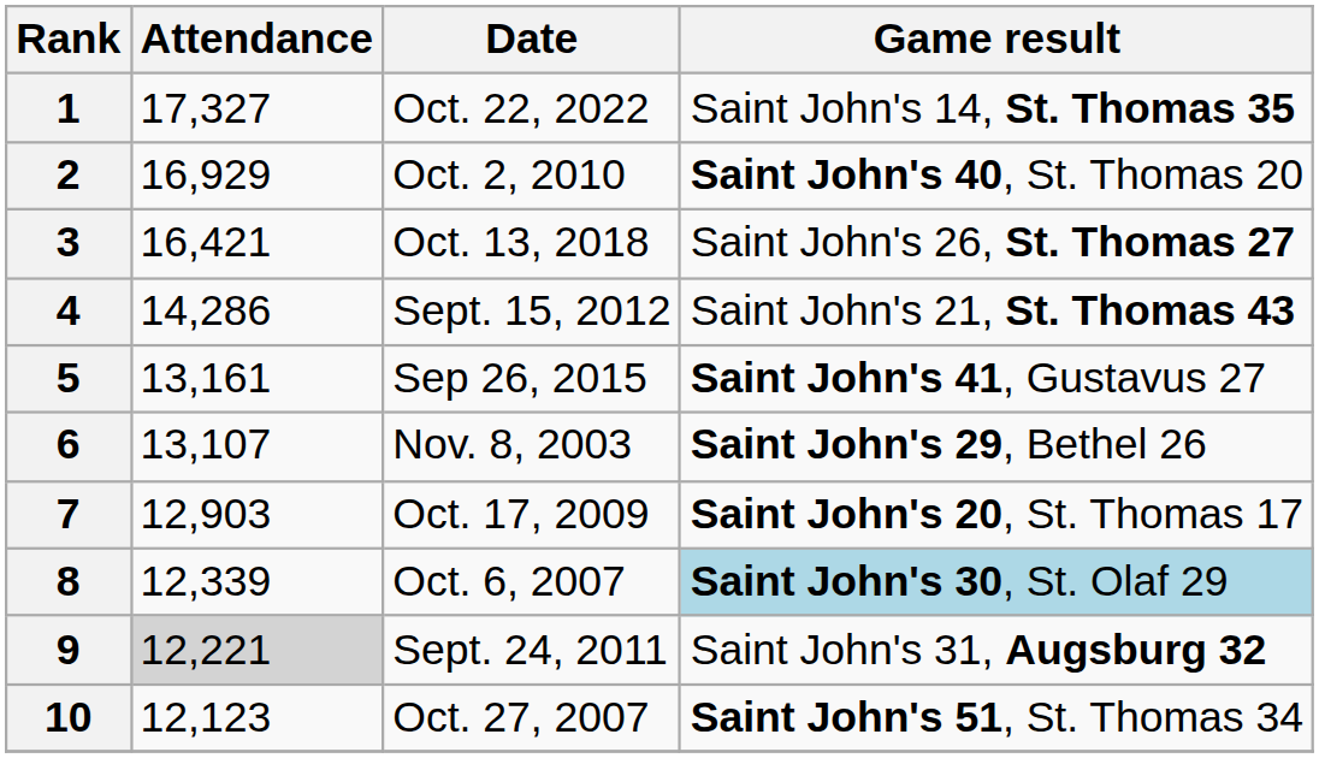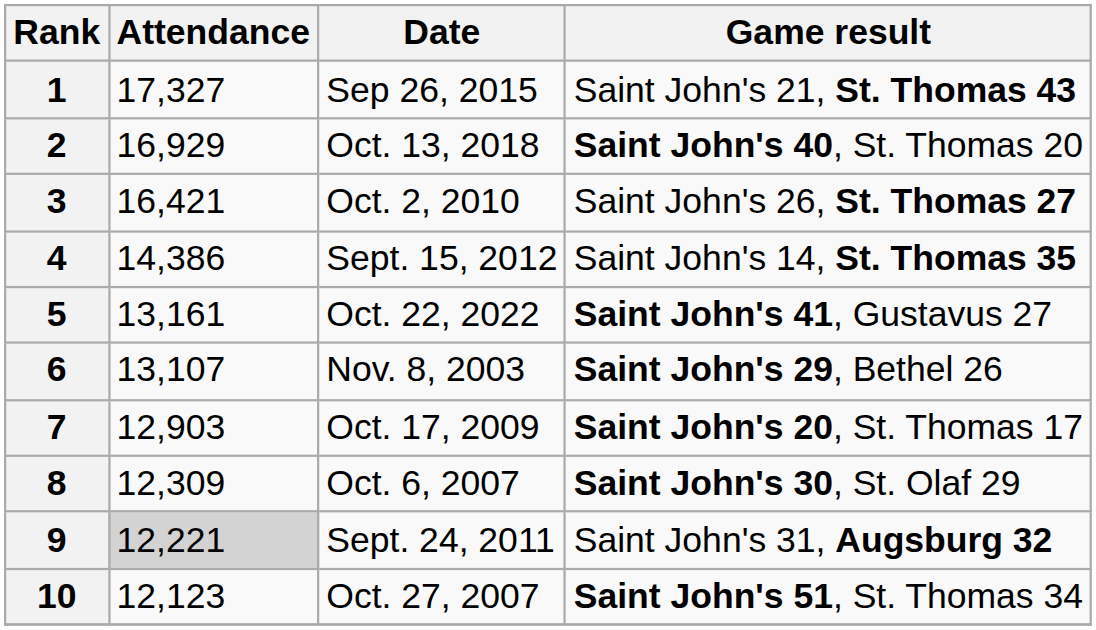1 | Date: Oct. 22, 2022 -> Sep 26, 2015
1 | Game result: Saint John's 14, St. Thomas 35 -> Saint John's 21, St. Thomas 43
2 | Date: Oct. 2, 2010 -> Oct. 13, 2018
3 | Date: Oct. 13, 2018 -> Oct. 2, 2010
4 | Attendance: 14,286 -> 14,386
4 | Game result: Saint John's 21, St. Thomas 43 -> Saint John's 14, St. Thomas 35
5 | Date: Sep 26, 2015 -> Oct. 22, 2022
8 | Attendance: 12,339 -> 12,309
8 | Game result: lightblue background -> no background
